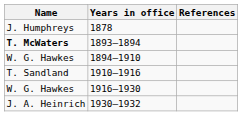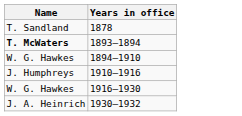- column: References
1878 | Name: J. Humphreys -> T. Sandland
1910–1916 | Name: T. Sandland -> J. Humphreys
